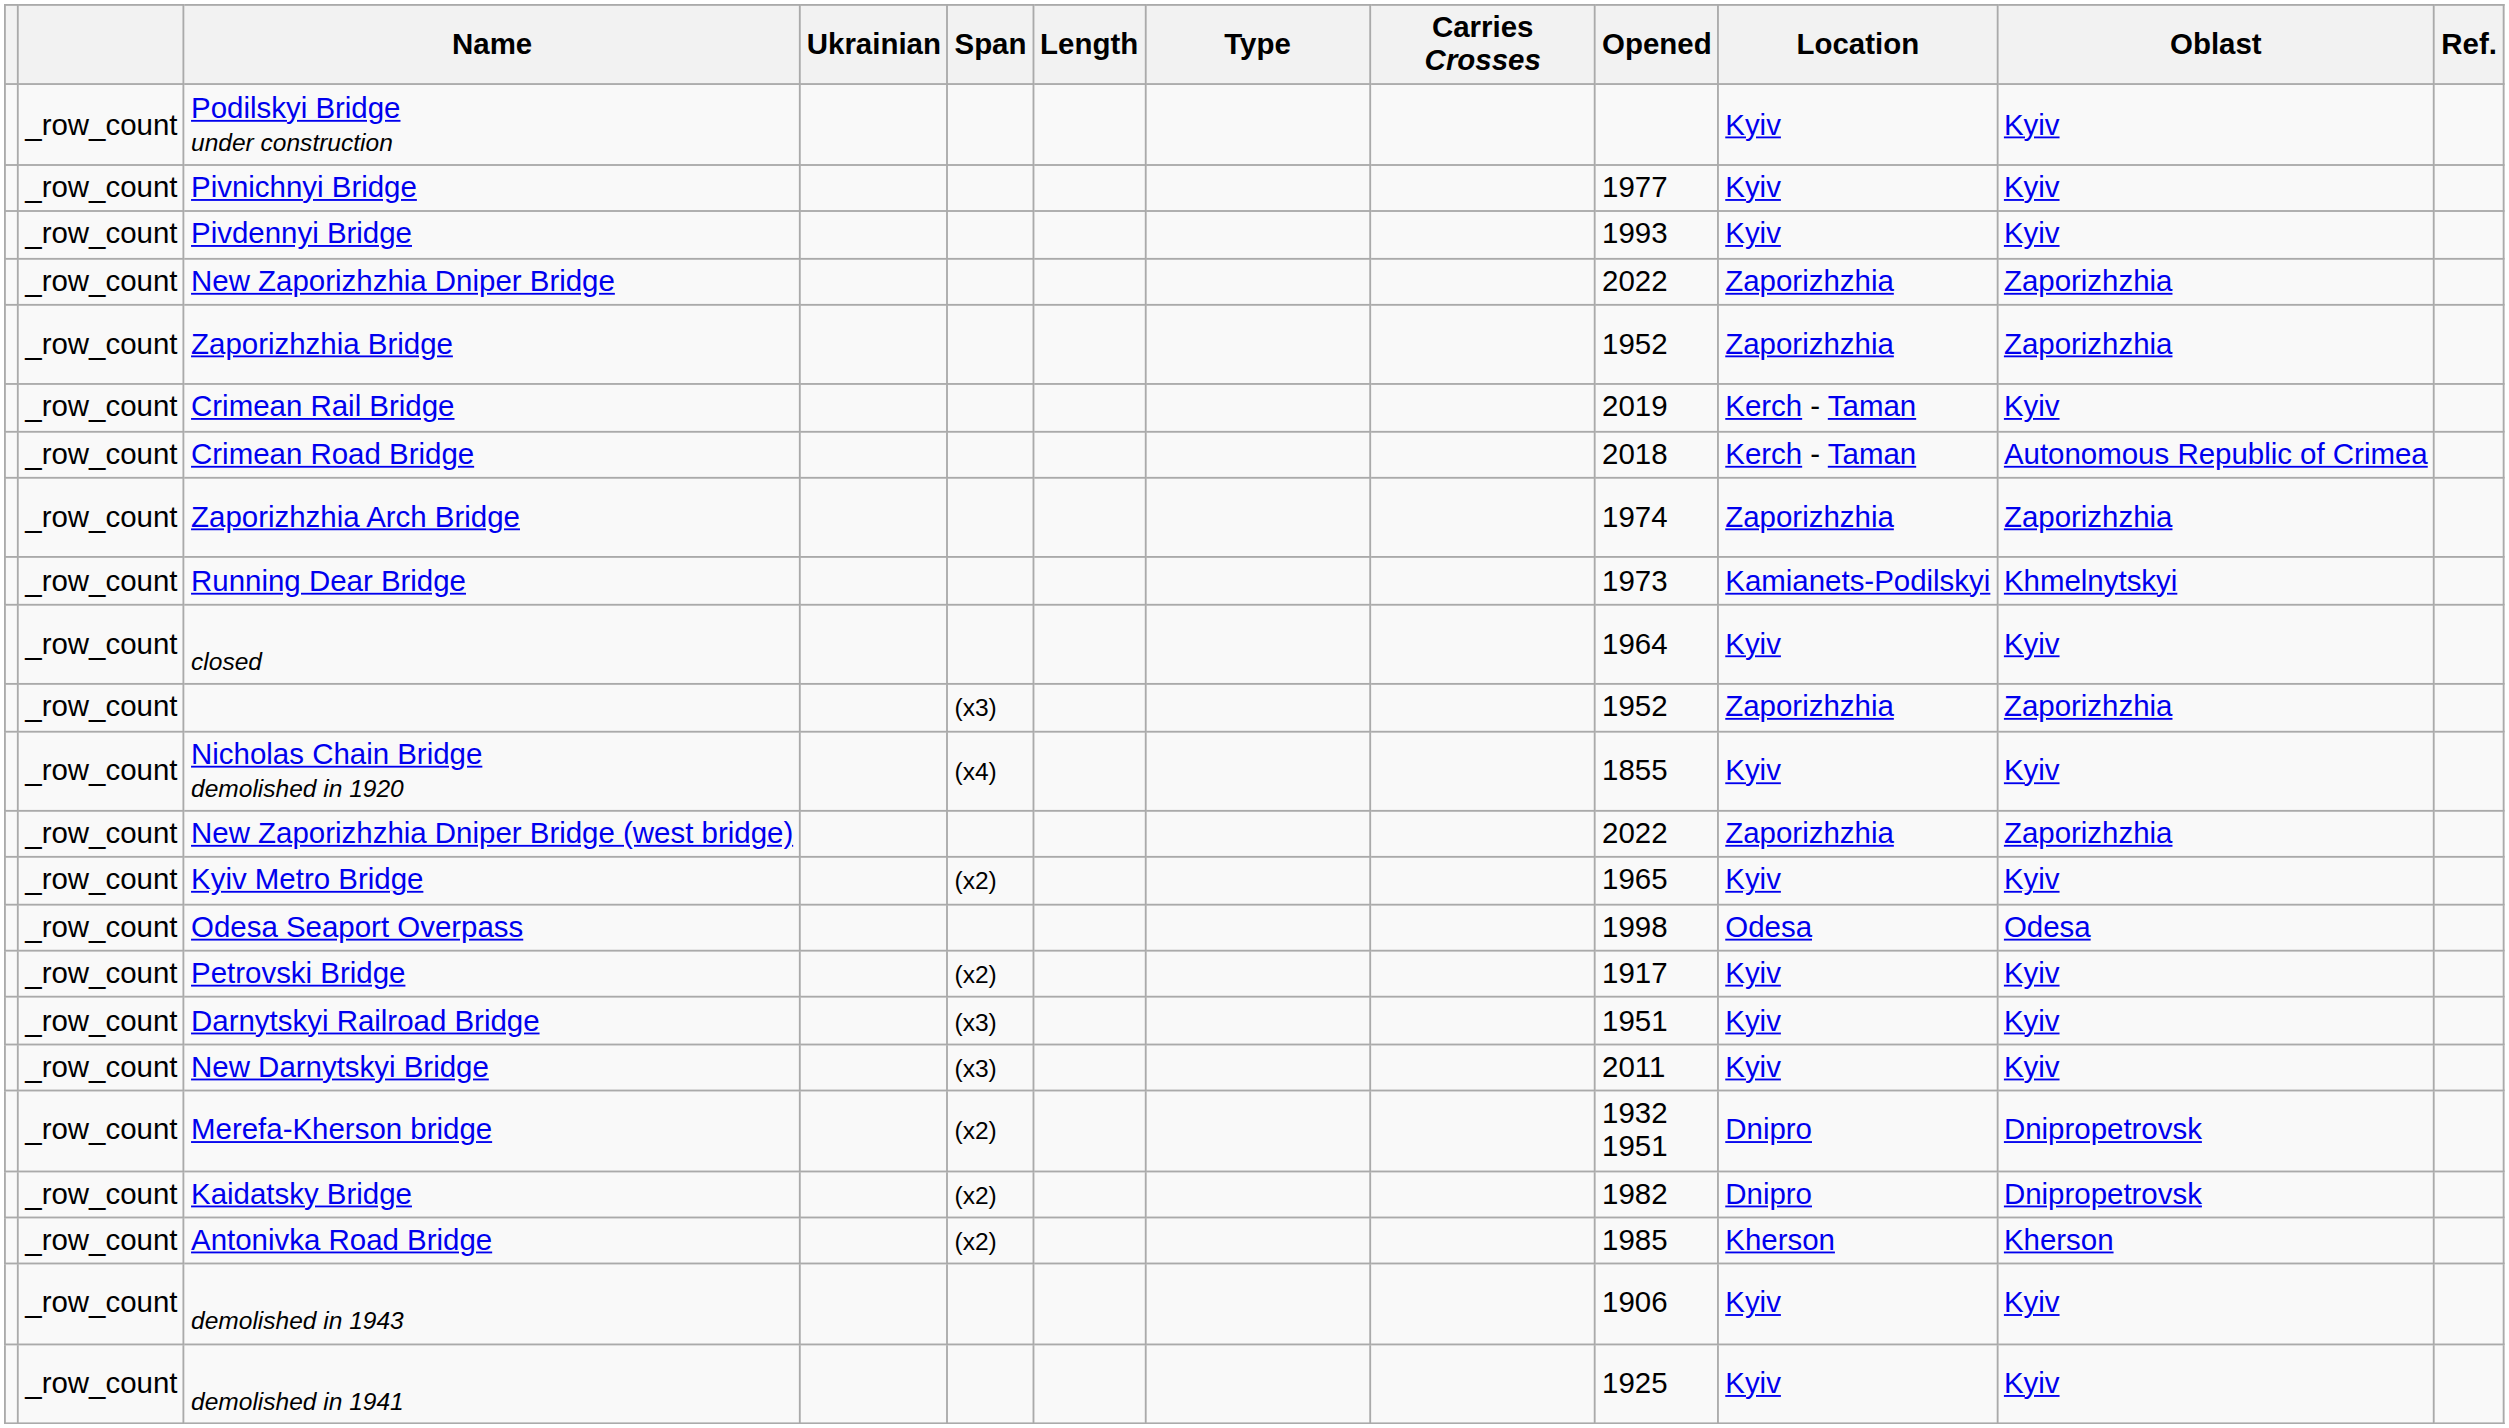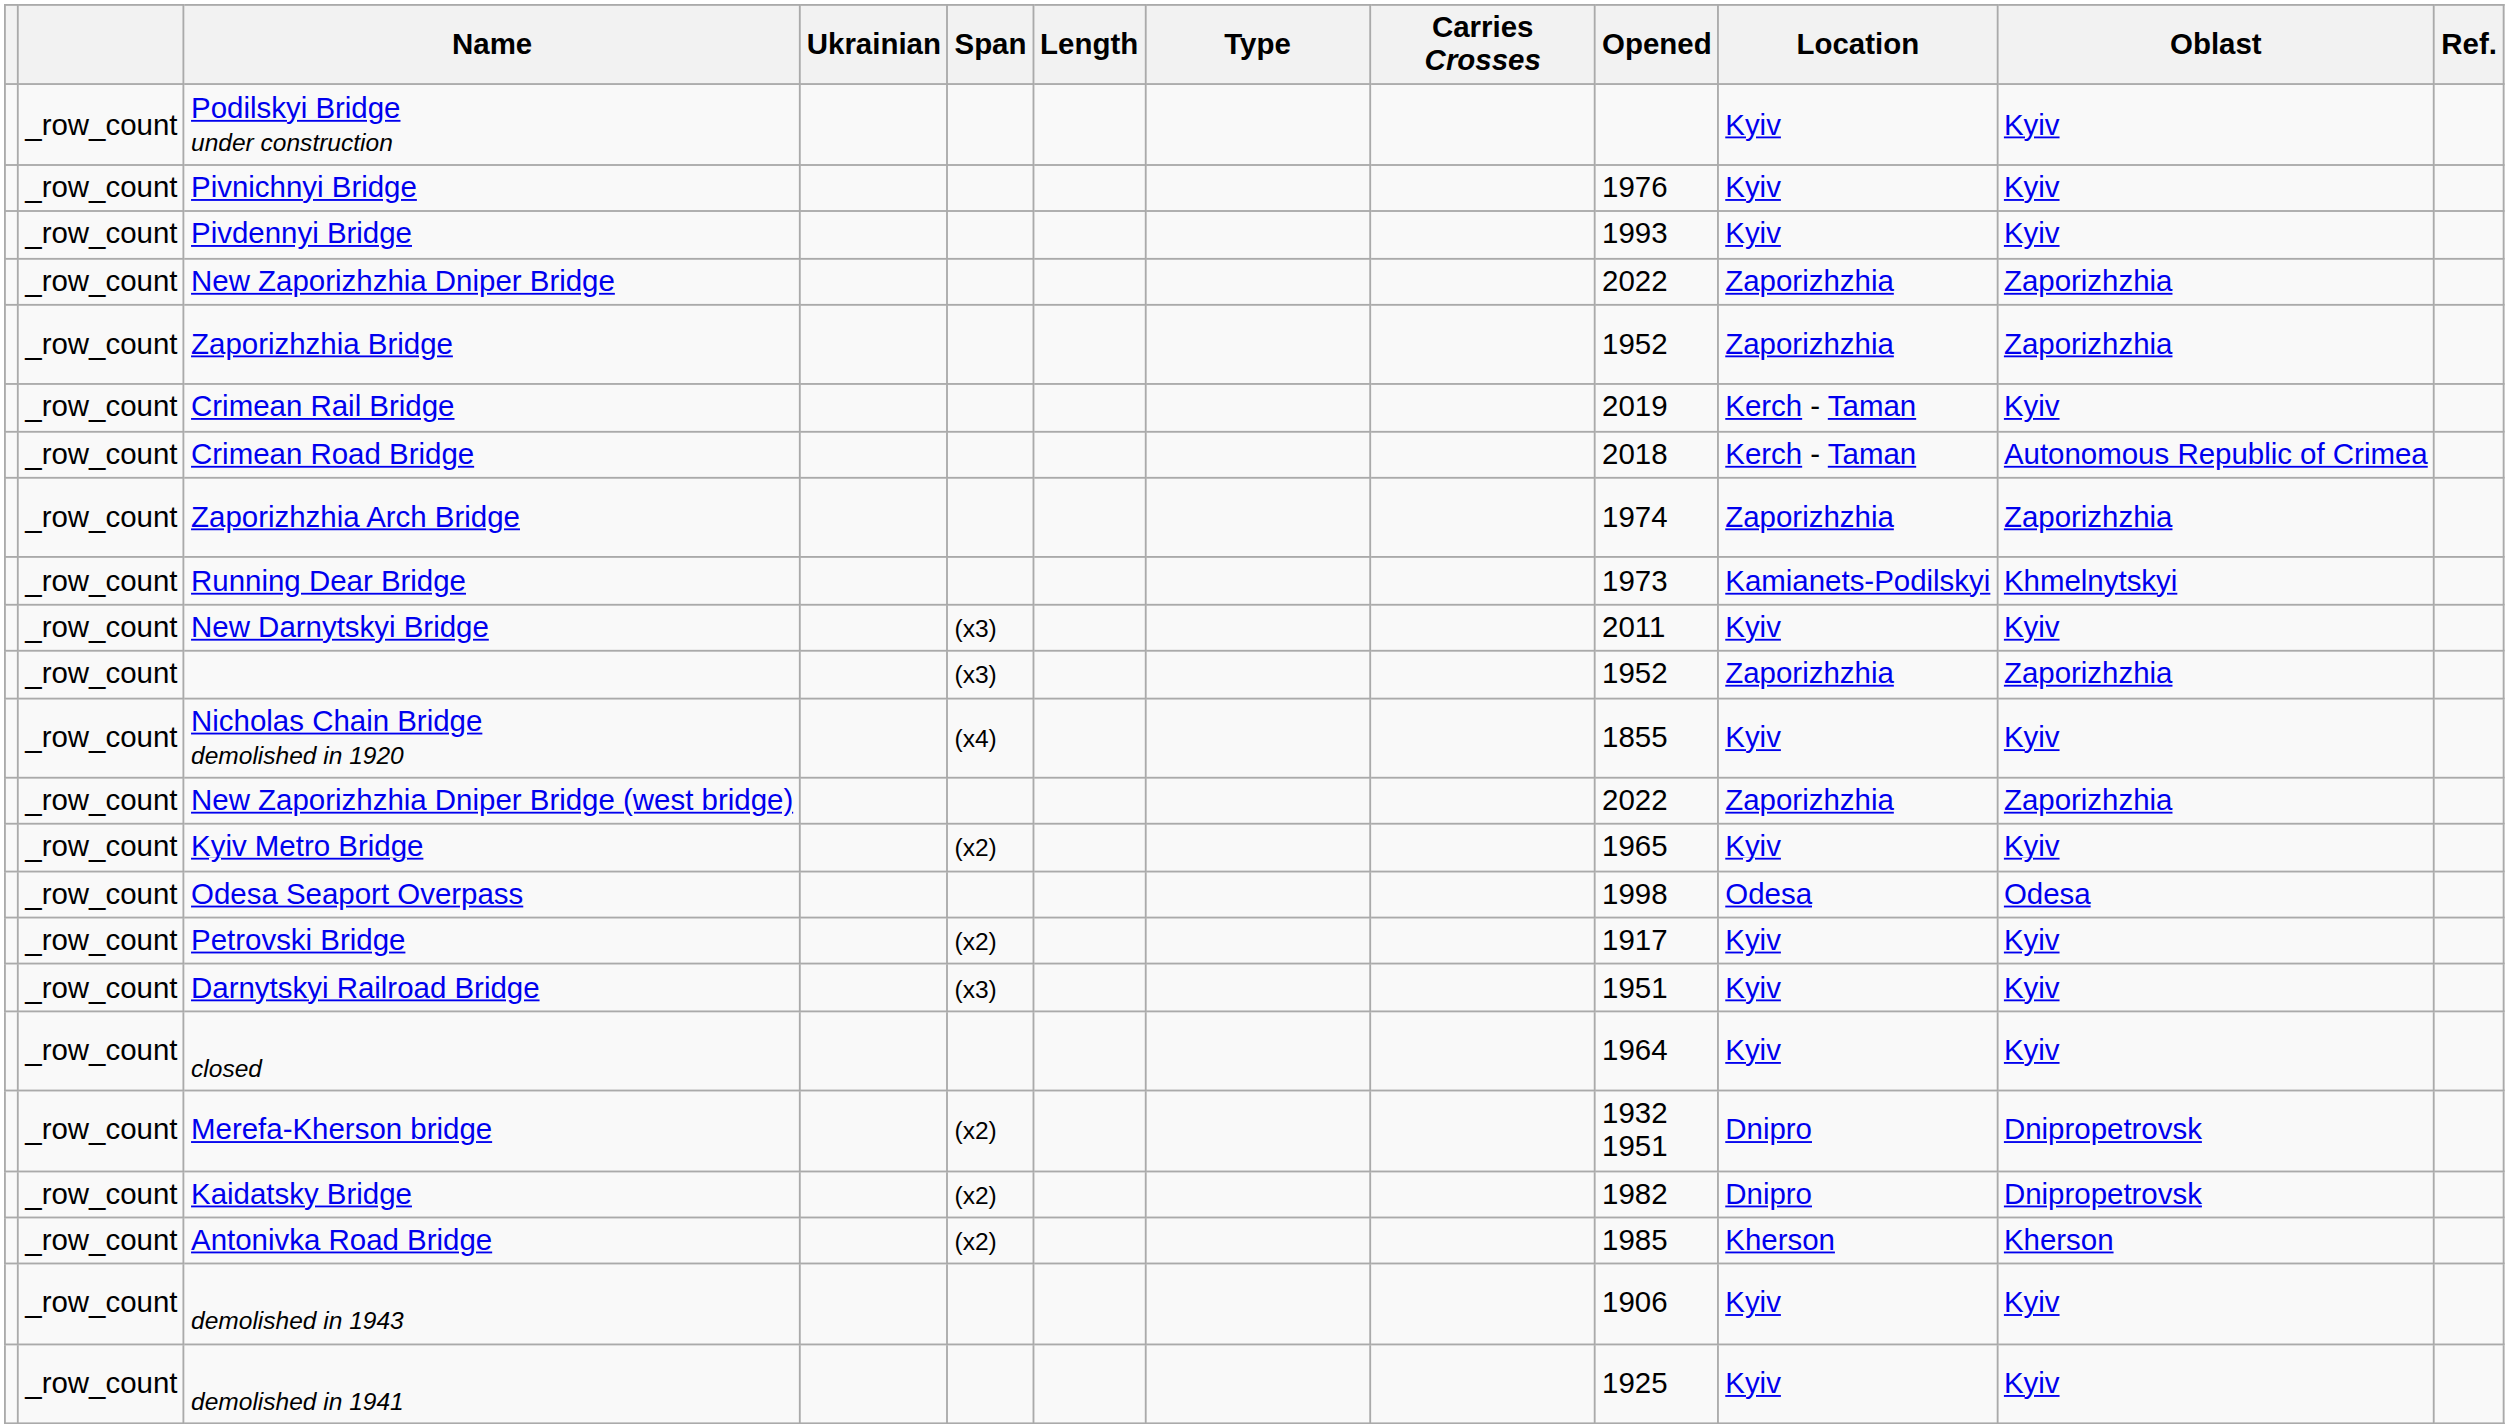Pivnichnyi Bridge | Opened: 1977 -> 1976
rows swapped: closed <-> New Darnytskyi Bridge
